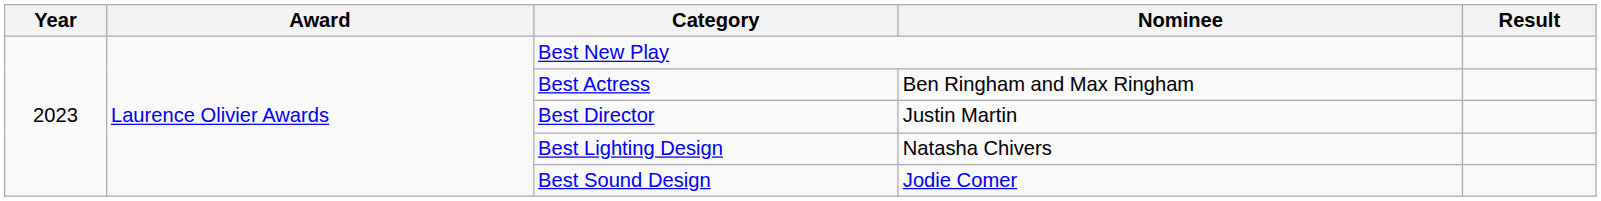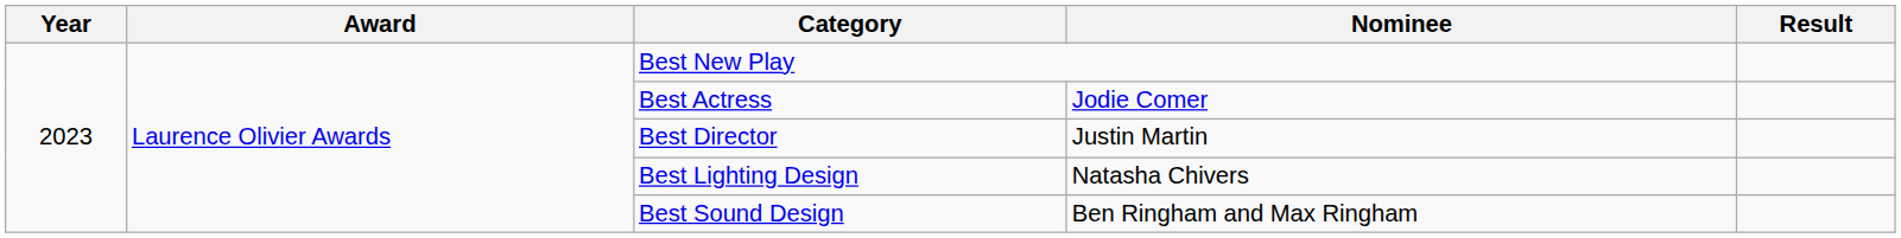Best Actress | Nominee: Ben Ringham and Max Ringham -> Jodie Comer
Best Sound Design | Nominee: Jodie Comer -> Ben Ringham and Max Ringham
